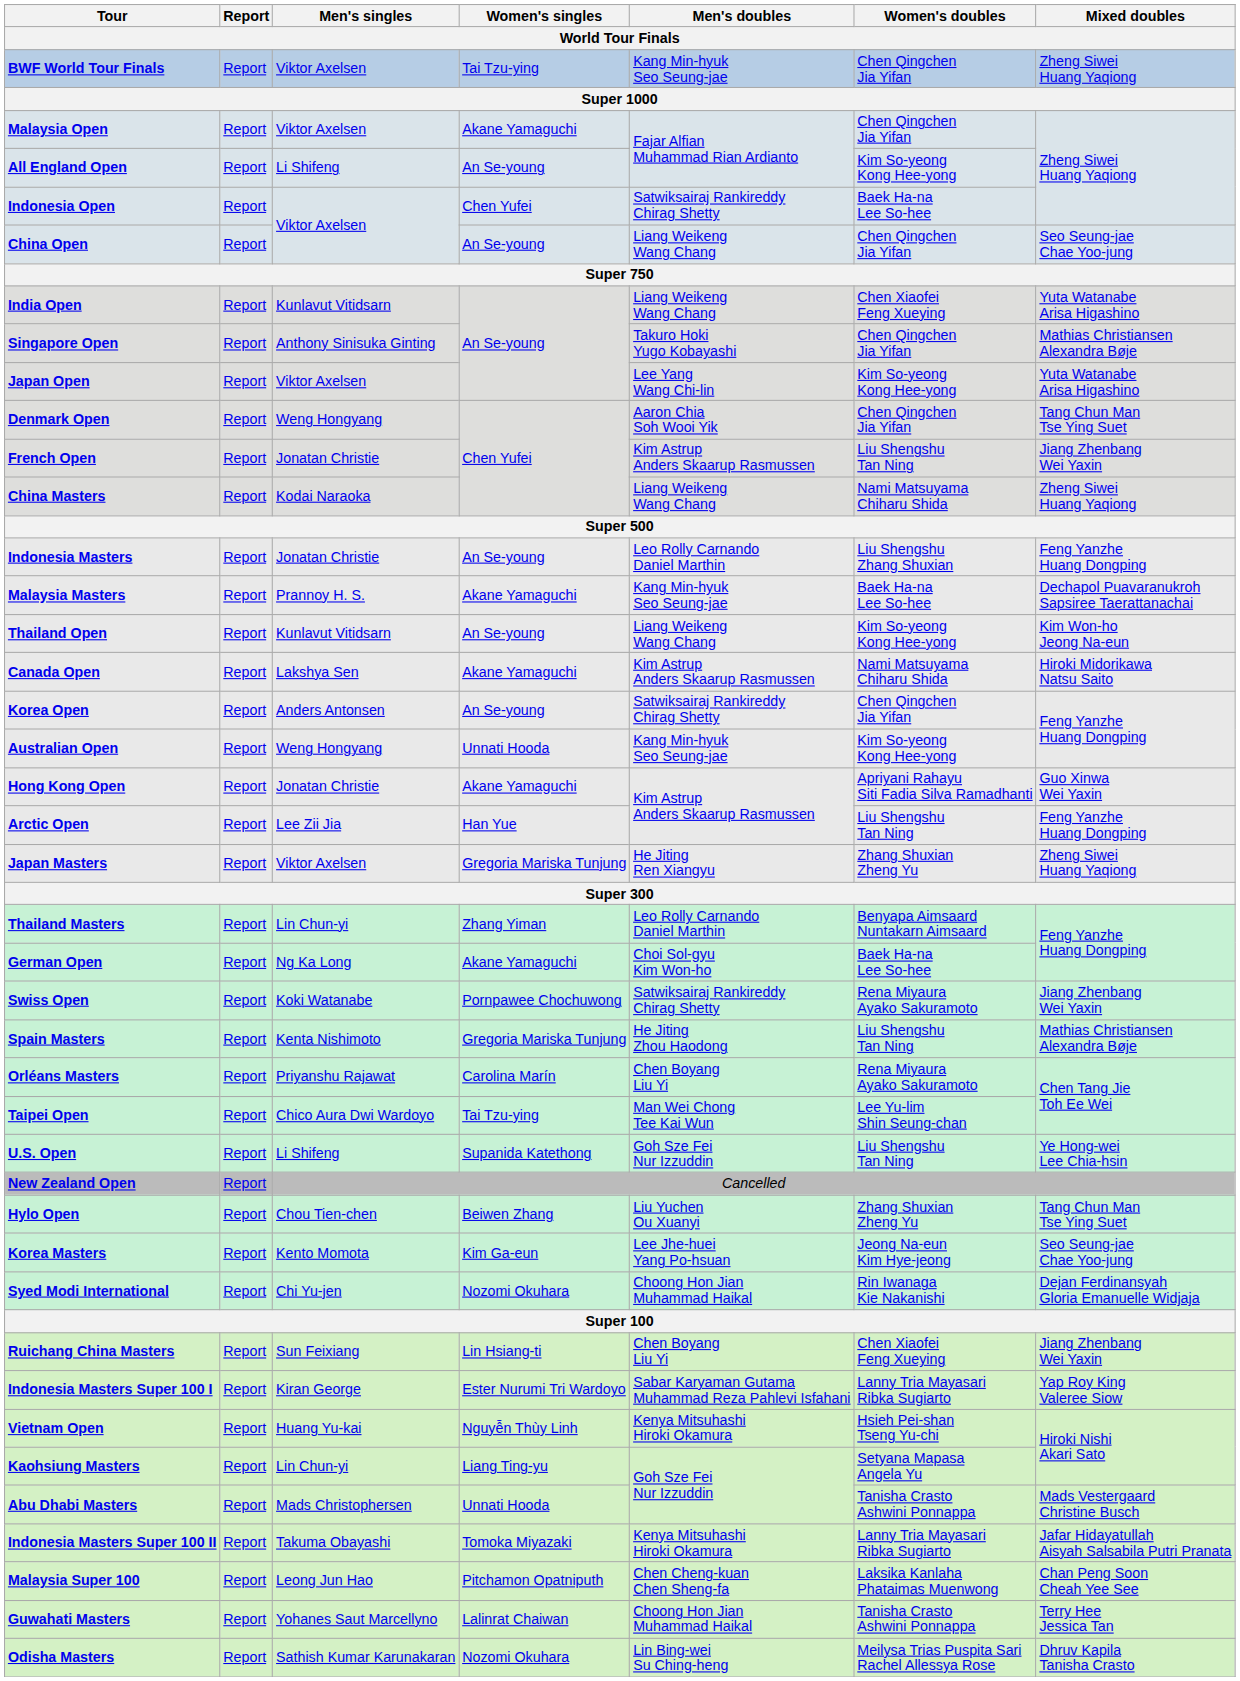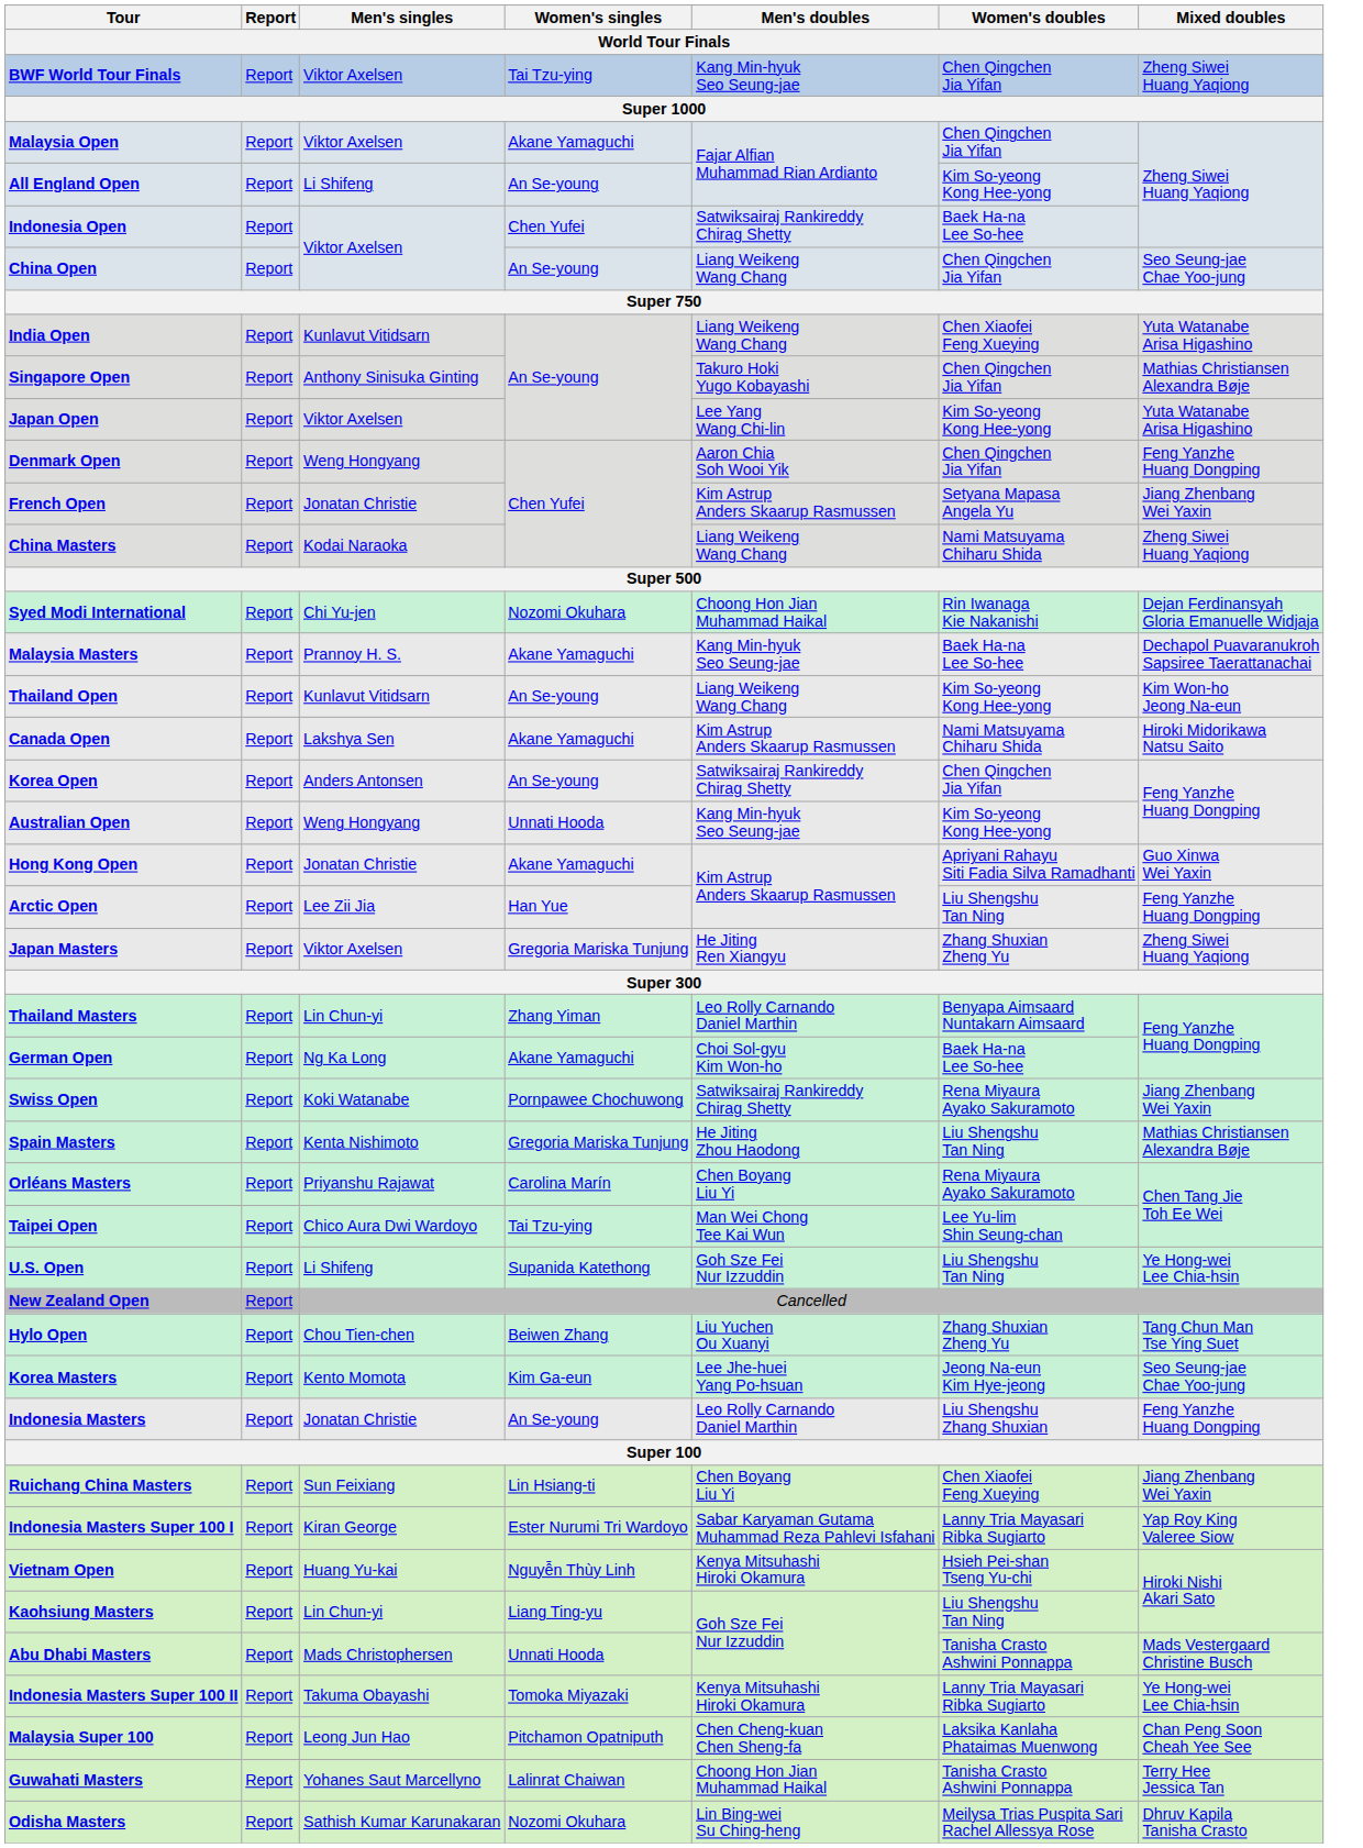Denmark Open | Mixed doubles: Tang Chun Man Tse Ying Suet -> Feng Yanzhe Huang Dongping
French Open | Women's doubles: Liu Shengshu Tan Ning -> Setyana Mapasa Angela Yu
rows swapped: Indonesia Masters <-> Syed Modi International
Kaohsiung Masters | Women's doubles: Setyana Mapasa Angela Yu -> Liu Shengshu Tan Ning
Indonesia Masters Super 100 II | Mixed doubles: Jafar Hidayatullah Aisyah Salsabila Putri Pranata -> Ye Hong-wei Lee Chia-hsin
